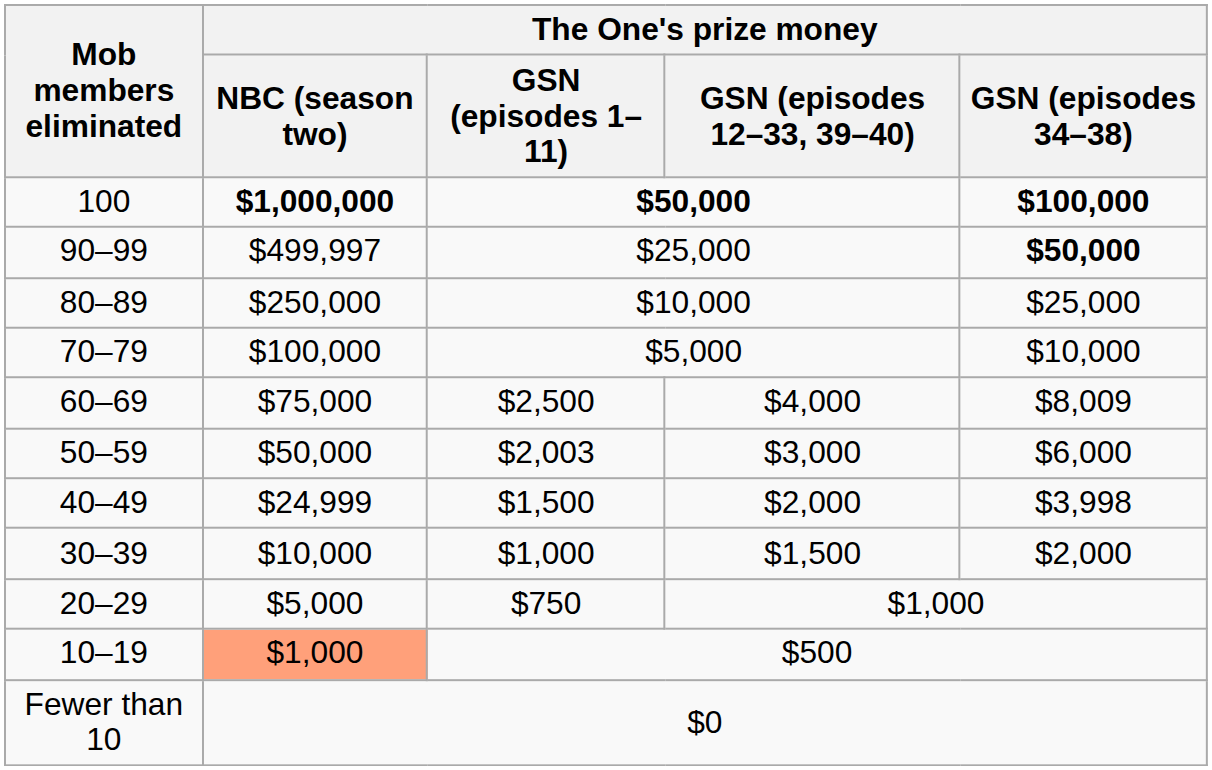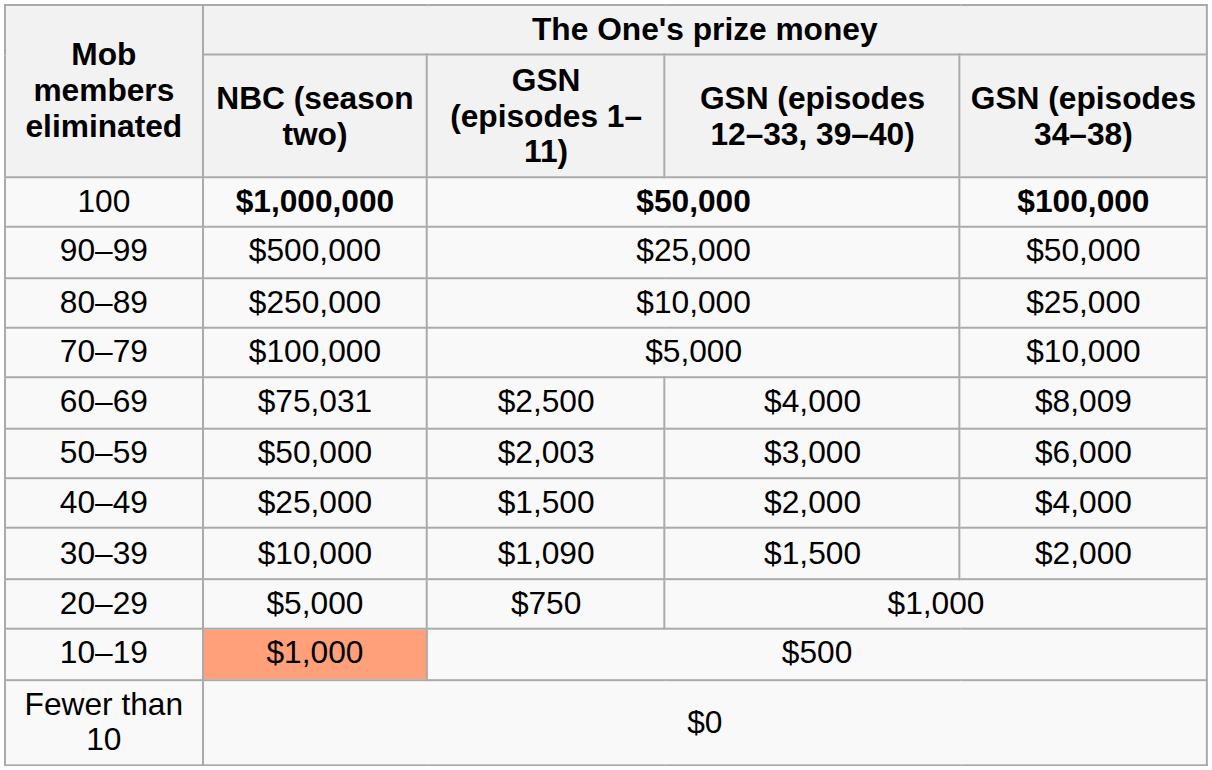90–99 | The One's prize money / NBC (season two): $499,997 -> $500,000
90–99 | The One's prize money / GSN (episodes 34–38): bold -> normal
60–69 | The One's prize money / NBC (season two): $75,000 -> $75,031
40–49 | The One's prize money / NBC (season two): $24,999 -> $25,000
40–49 | The One's prize money / GSN (episodes 34–38): $3,998 -> $4,000
30–39 | The One's prize money / GSN (episodes 1–11): $1,000 -> $1,090
